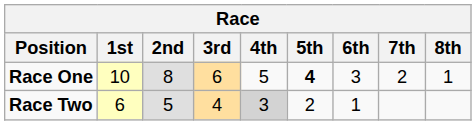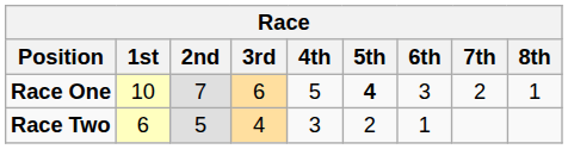Race One | 2nd: 8 -> 7
Race Two | 4th: lightgrey background -> no background
